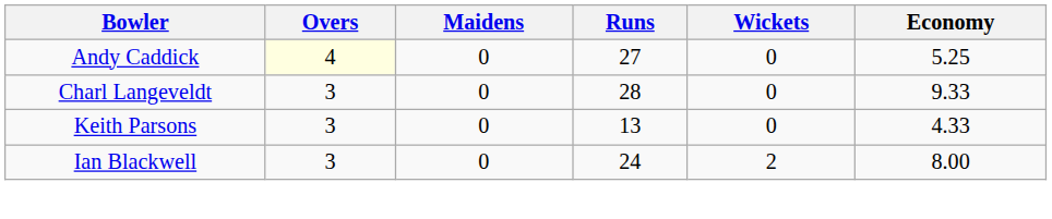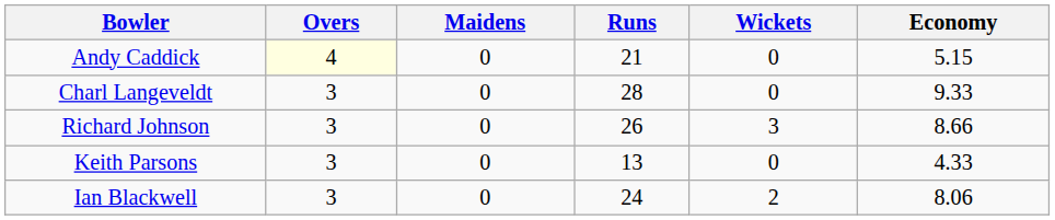Andy Caddick | Runs: 27 -> 21
Andy Caddick | Economy: 5.25 -> 5.15
+ row: Richard Johnson | 3 | 0 | 26 | 3 | 8.66
Ian Blackwell | Economy: 8.00 -> 8.06
